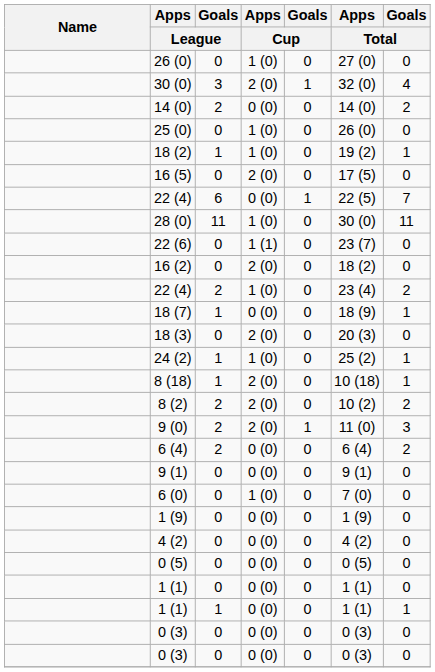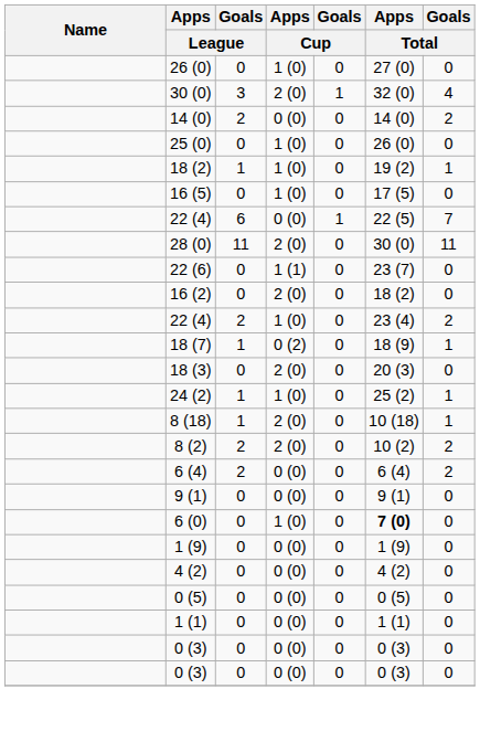16 (5) | Apps / Cup: 2 (0) -> 1 (0)
28 (0) | Apps / Cup: 1 (0) -> 2 (0)
18 (7) | Apps / Cup: 0 (0) -> 0 (2)
- row: 9 (0) | 2 | 2 (0) | 1 | 11 (0) | 3
6 (0) | Apps / Total: normal -> bold
- row: 1 (1) | 1 | 0 (0) | 0 | 1 (1) | 1
